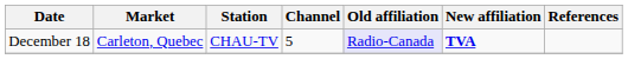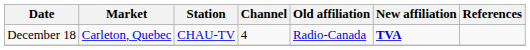December 18 | Channel: 5 -> 4
December 18 | Old affiliation: lavender background -> no background
